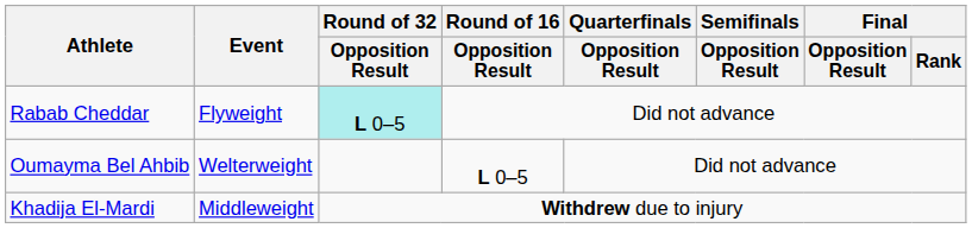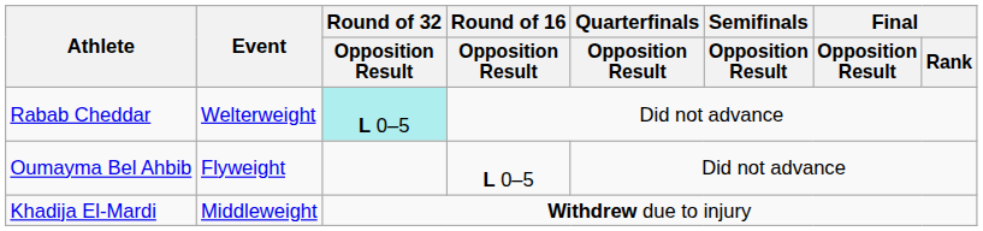Rabab Cheddar | Event: Flyweight -> Welterweight
Oumayma Bel Ahbib | Event: Welterweight -> Flyweight
